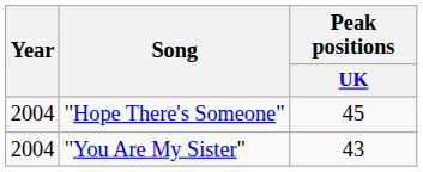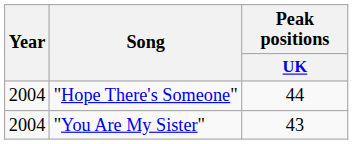"Hope There's Someone" | Peak positions / UK: 45 -> 44
